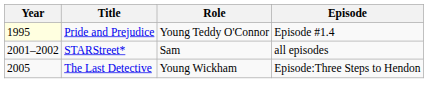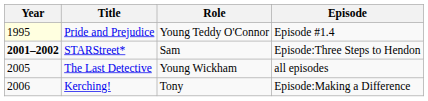STARStreet* | Year: normal -> bold
STARStreet* | Episode: all episodes -> Episode:Three Steps to Hendon
The Last Detective | Episode: Episode:Three Steps to Hendon -> all episodes
+ row: 2006 | Kerching! | Tony | Episode:Making a Difference
